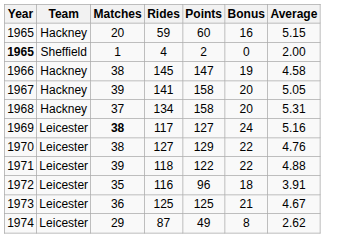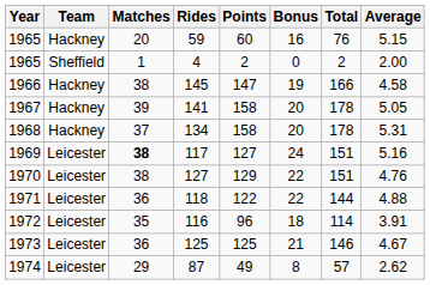+ column: Total | 76 | 2 | 166 | 178 | 178 | 151 | 151 | 144 | 114 | 146 | 57
4 | Year: bold -> normal
118 | Matches: 39 -> 36
